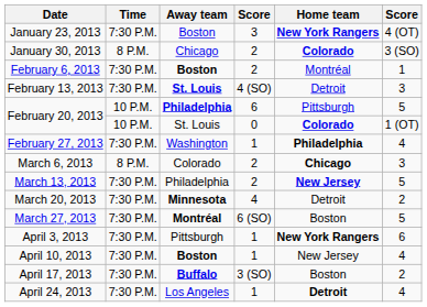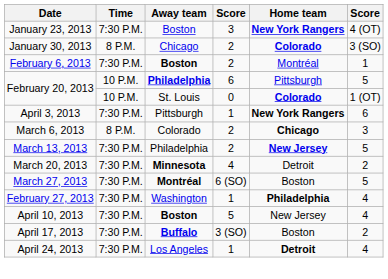- row: February 13, 2013 | 7:30 P.M. | St. Louis | 4 (SO) | Detroit | 3
rows swapped: February 27, 2013 <-> April 3, 2013
April 10, 2013 | column 4: 1 -> 5
